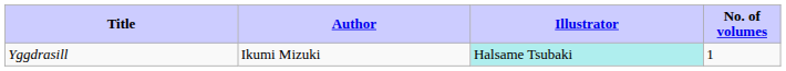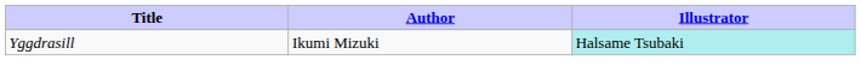- column: No. of volumes | 1
